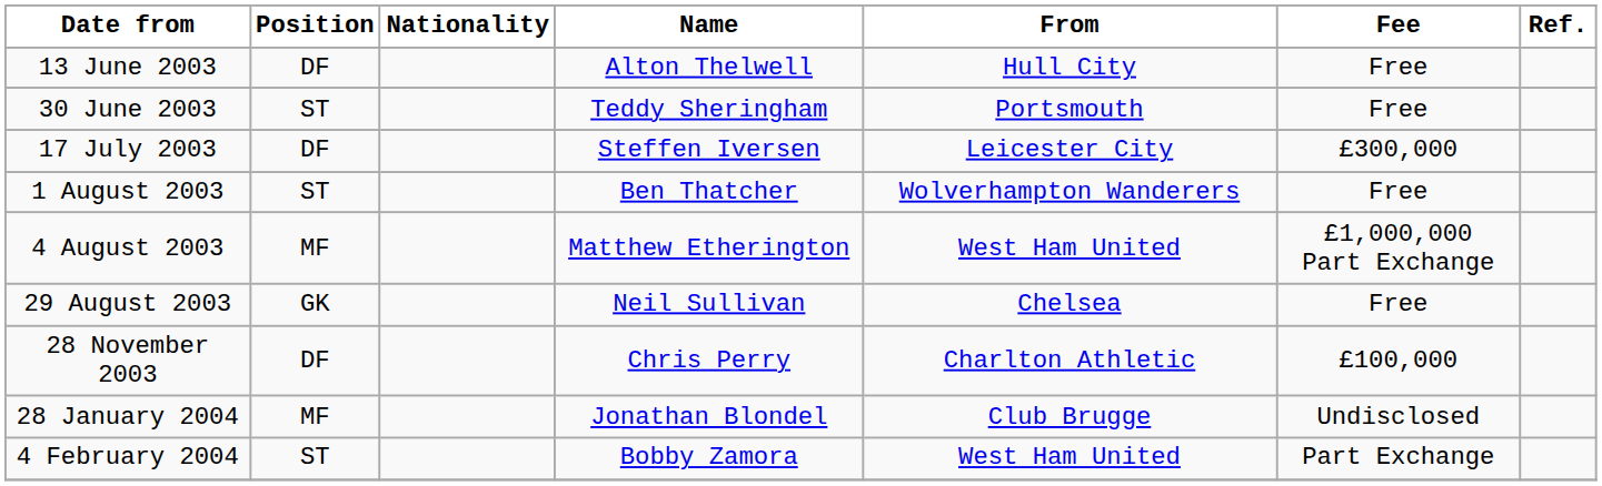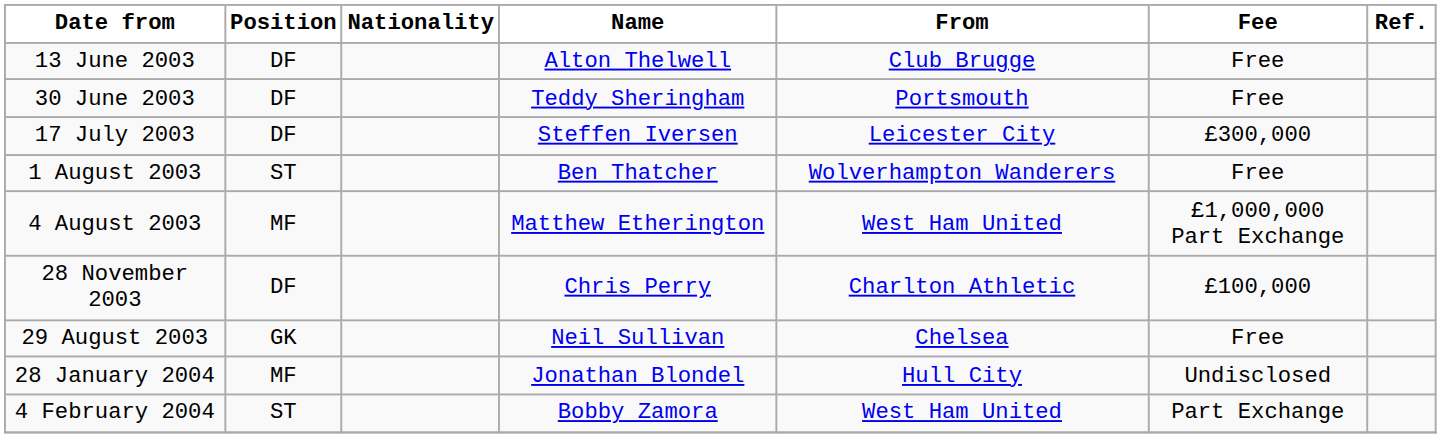13 June 2003 | From: Hull City -> Club Brugge
30 June 2003 | Position: ST -> DF
rows swapped: 29 August 2003 <-> 28 November 2003
28 January 2004 | From: Club Brugge -> Hull City
